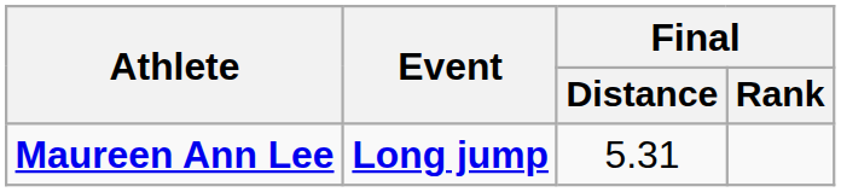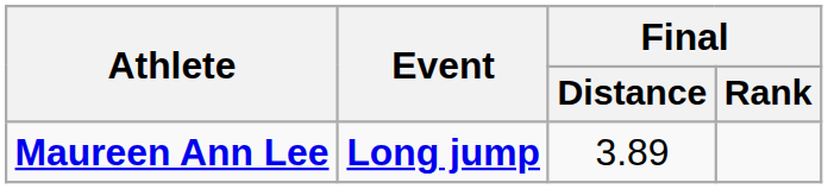Maureen Ann Lee | Final / Distance: 5.31 -> 3.89
